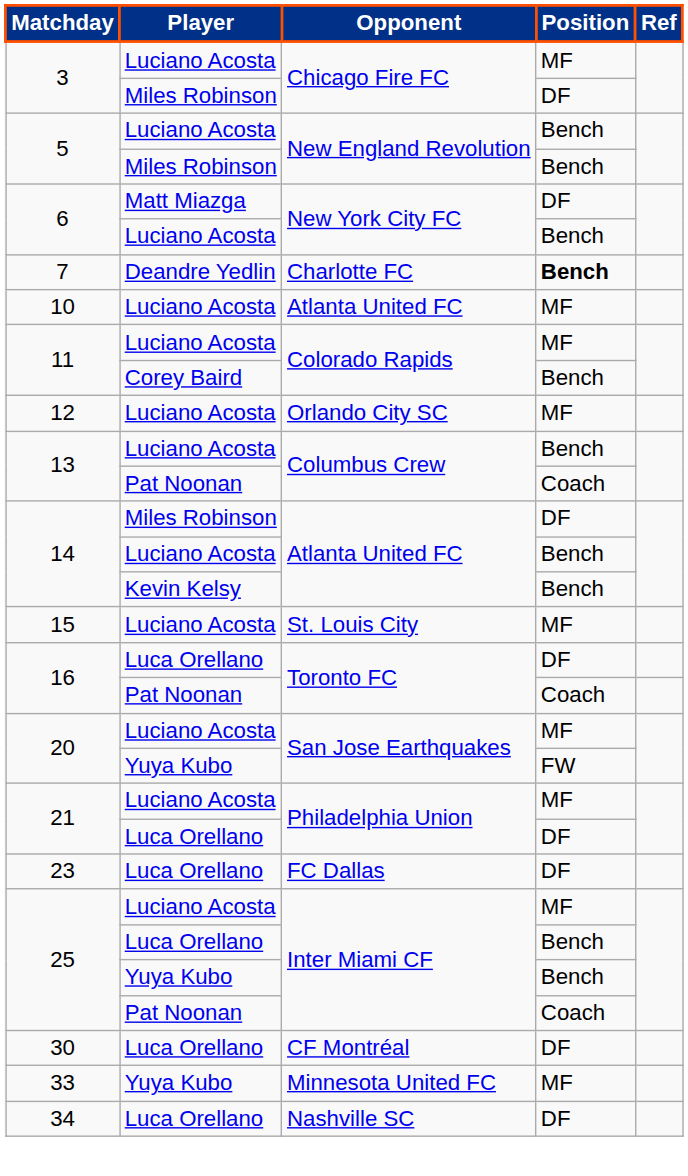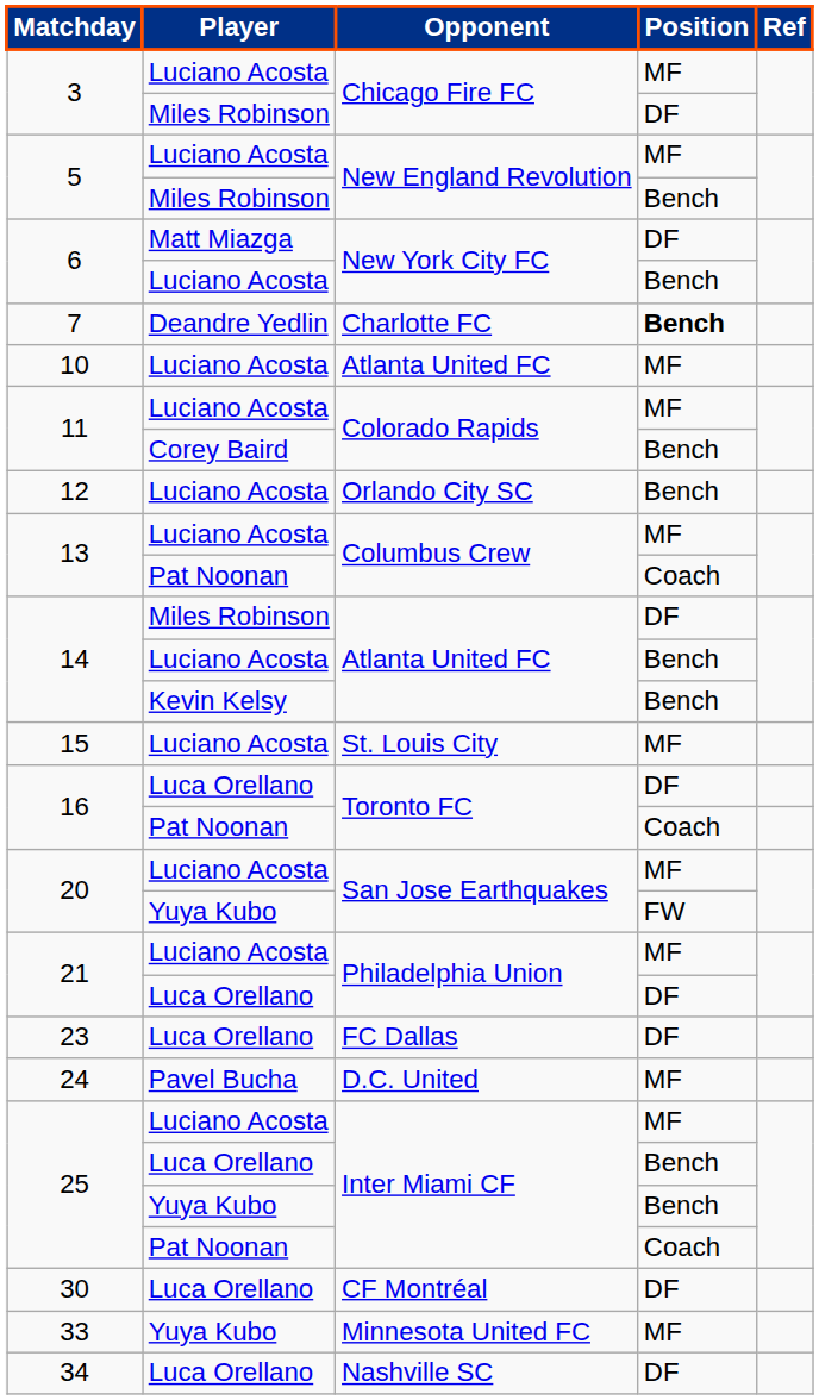5 / Luciano Acosta | Position: Bench -> MF
12 | Position: MF -> Bench
13 / Luciano Acosta | Position: Bench -> MF
+ row: 24 | Pavel Bucha | D.C. United | MF
